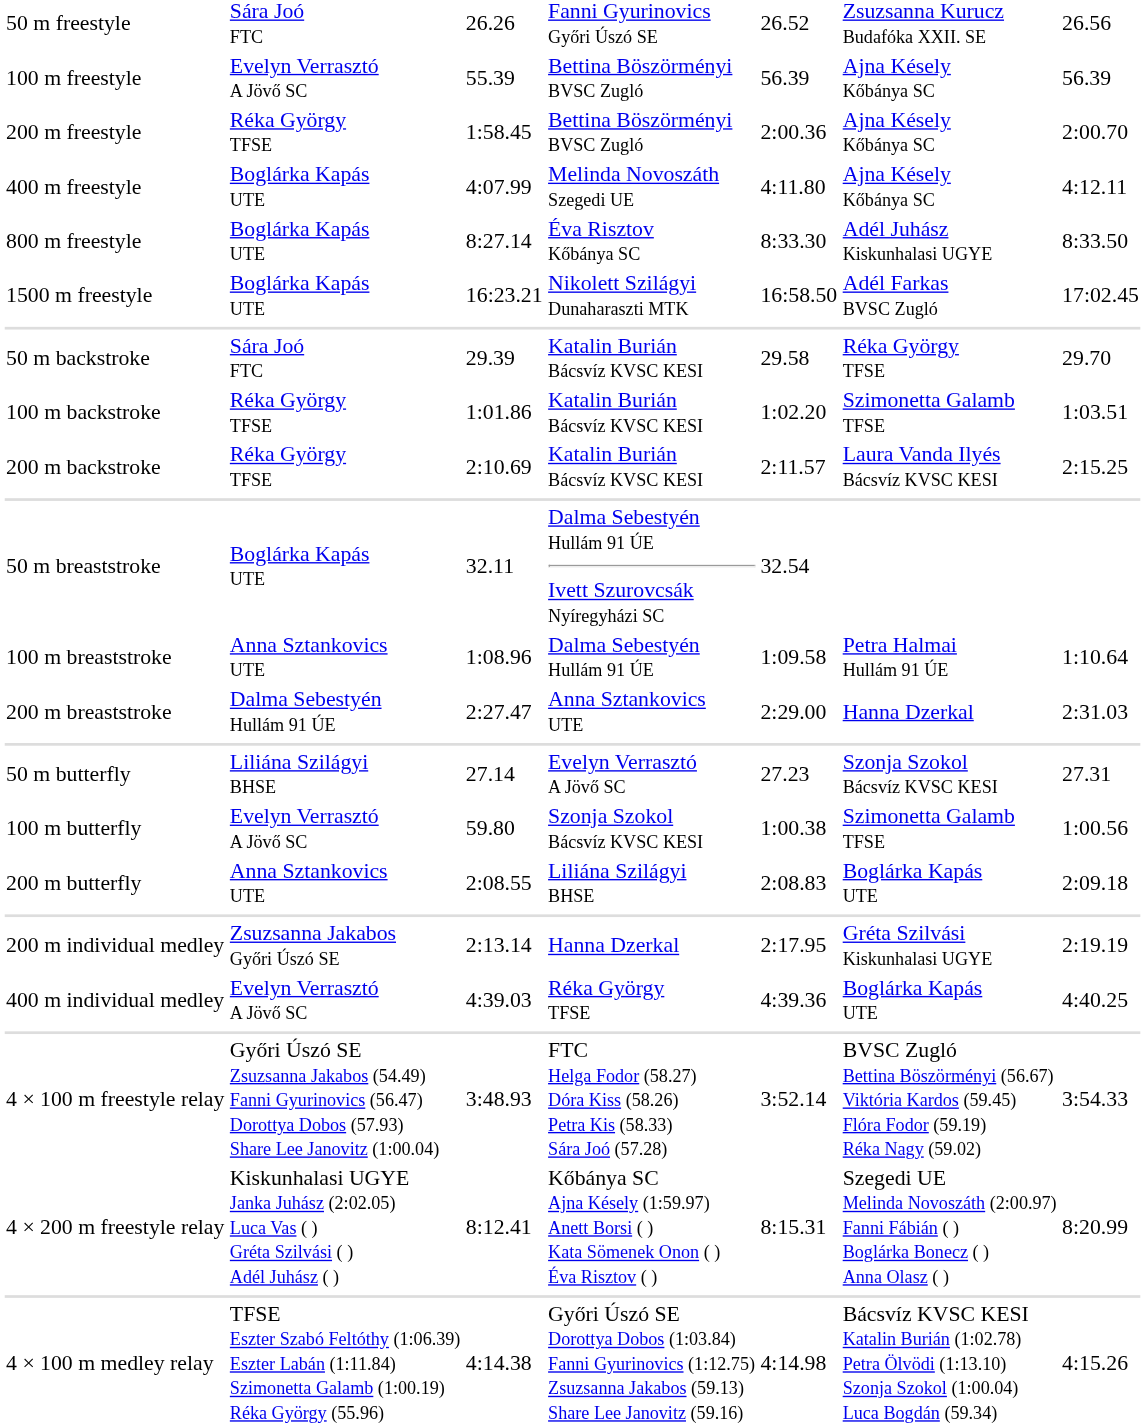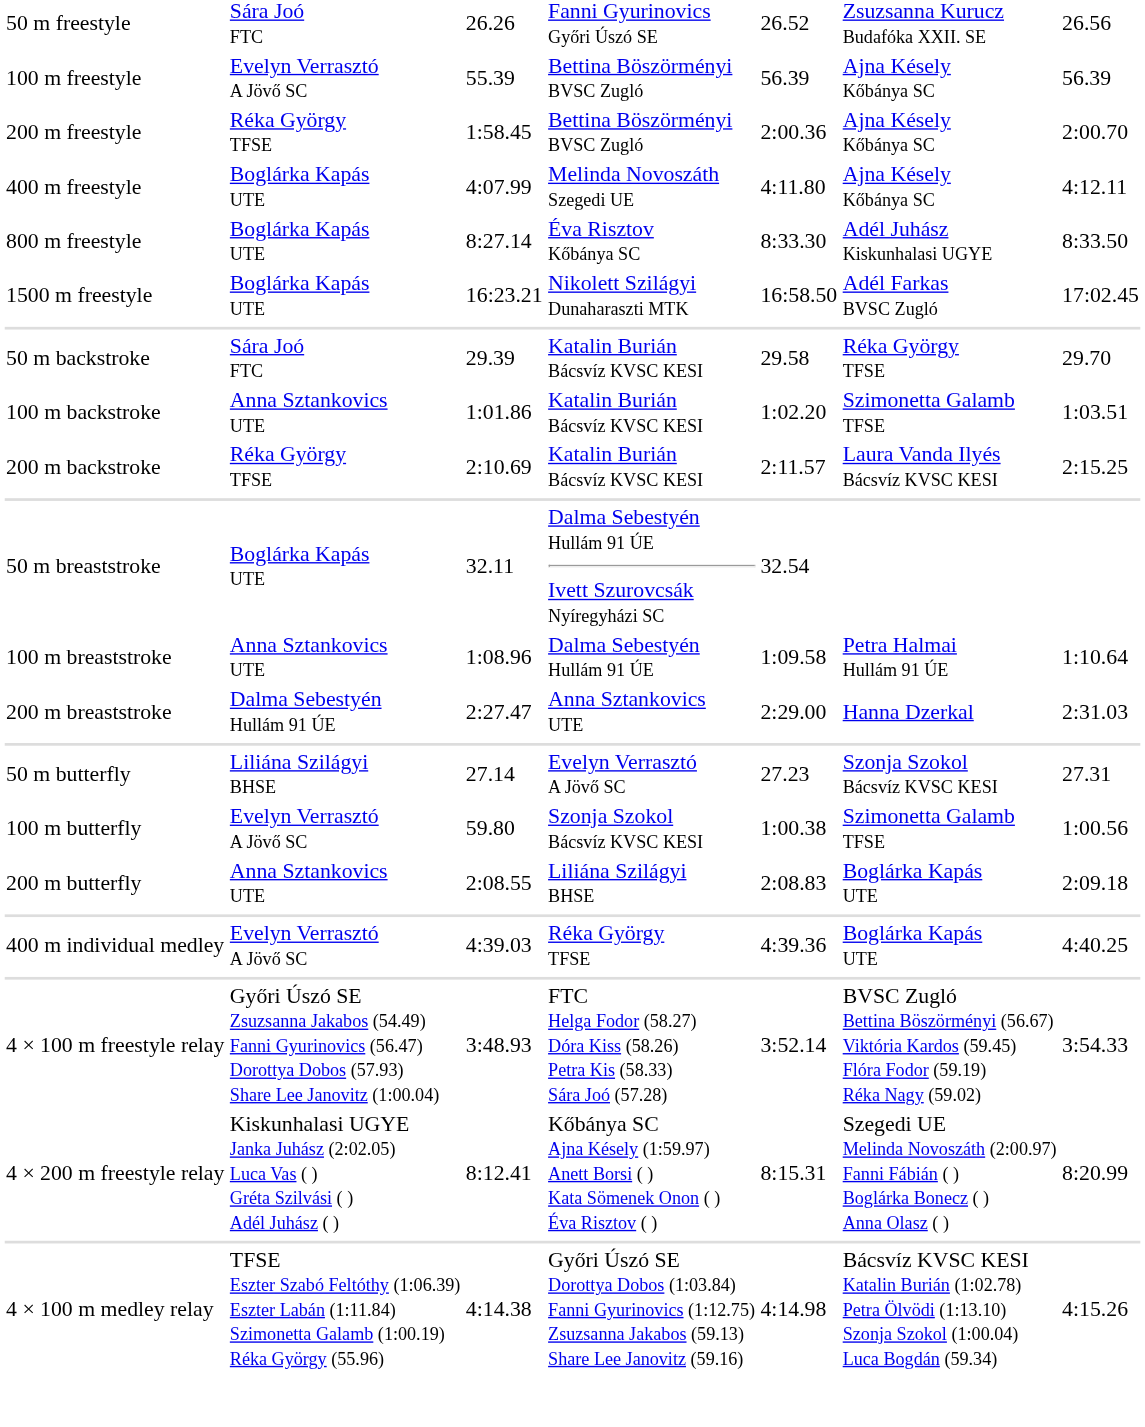100 m backstroke | column 2: Réka György TFSE -> Anna Sztankovics UTE
- row: 200 m individual medley | Zsuzsanna Jakabos Győri Úszó SE | 2:13.14 | Hanna Dzerkal | 2:17.95 | Gréta Szilvási Kiskunhalasi UGYE | 2:19.19
